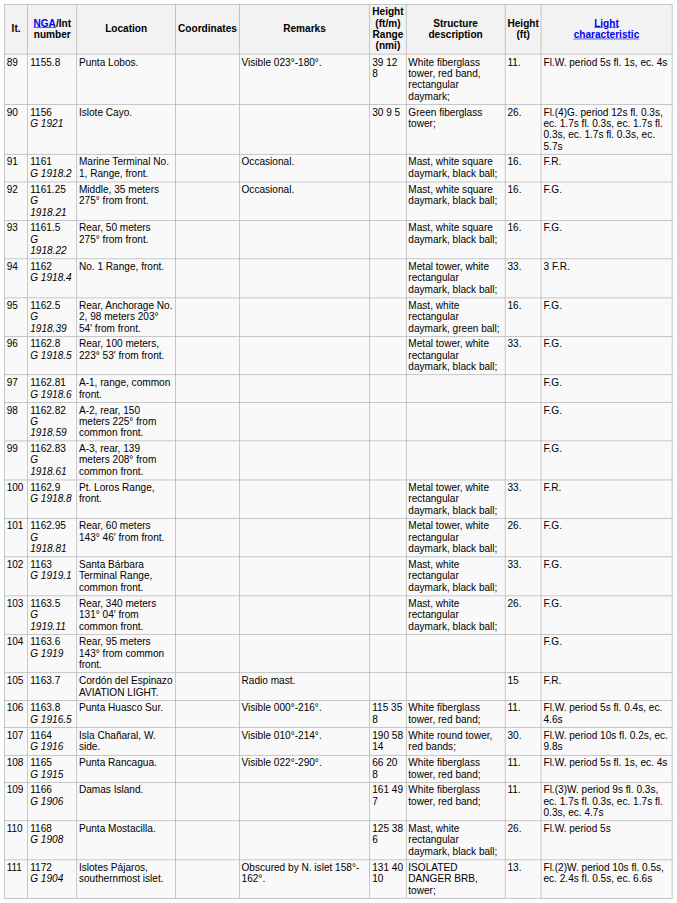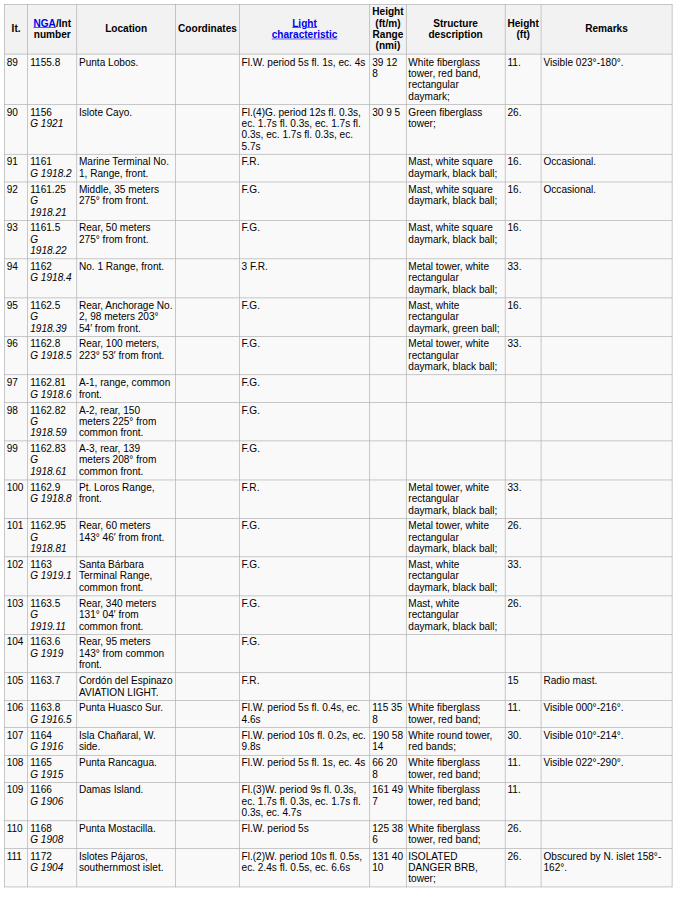columns swapped: Light characteristic <-> Remarks
Punta Mostacilla. | Structure description: Mast, white rectangular daymark, black ball; -> White fiberglass tower, red band;
Islotes Pájaros, southernmost islet. | Height (ft): 13. -> 26.
